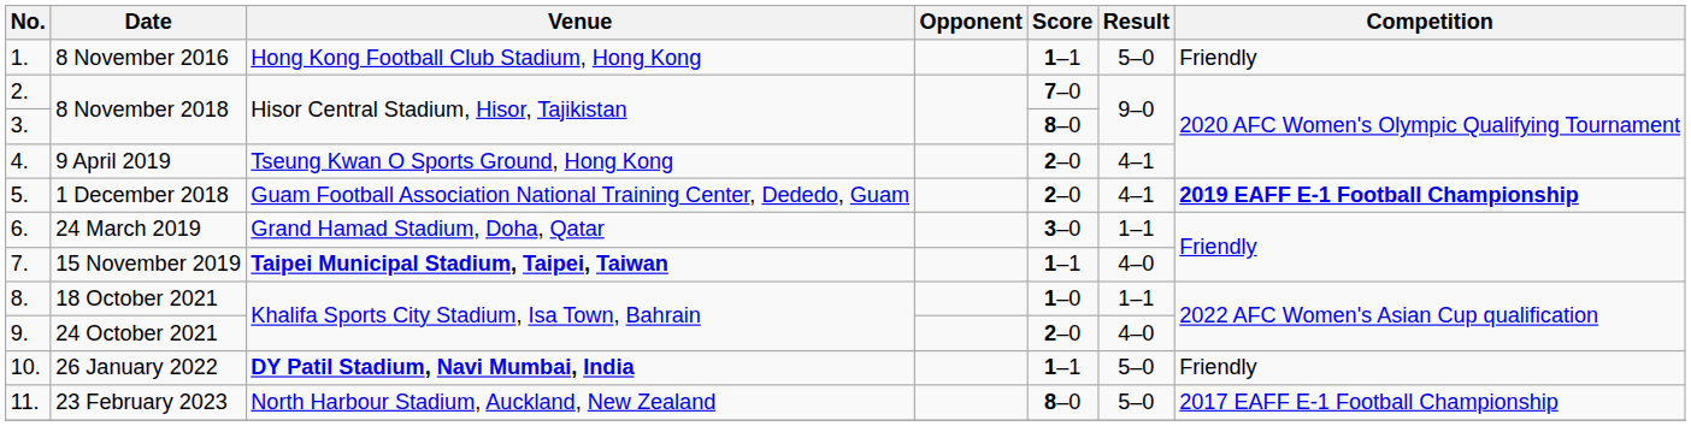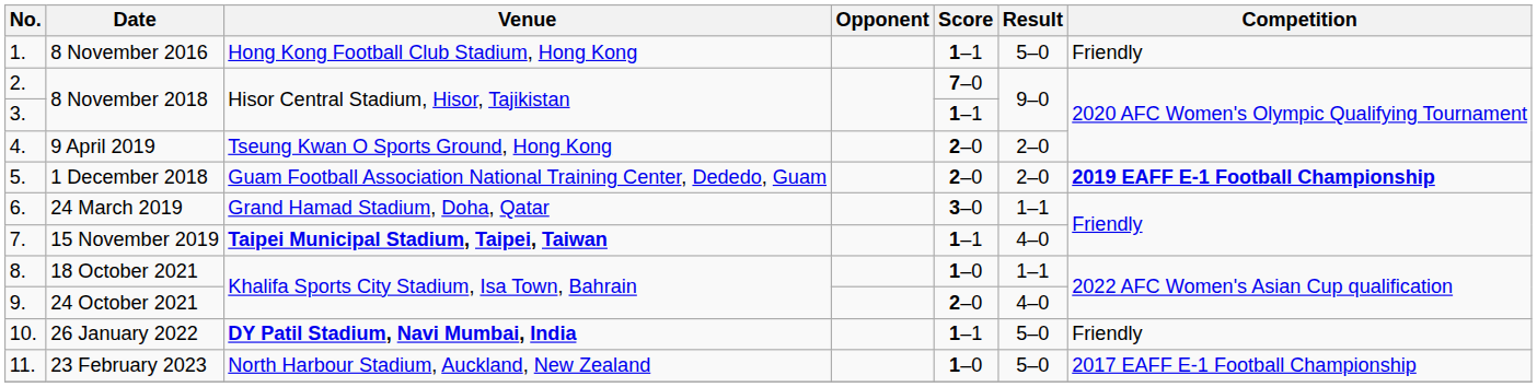3. / 8 November 2018 | Score: 8–0 -> 1–1
9 April 2019 | Result: 4–1 -> 2–0
1 December 2018 | Result: 4–1 -> 2–0
23 February 2023 | Score: 8–0 -> 1–0
